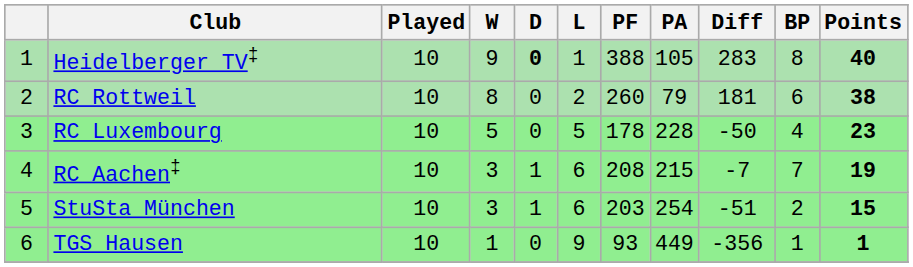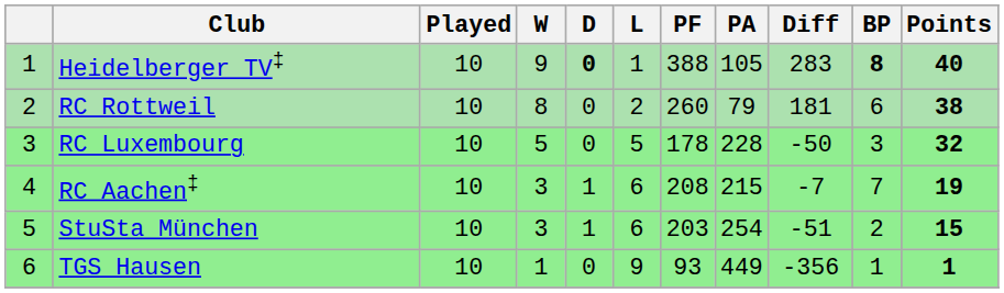Heidelberger TV‡ | BP: normal -> bold
RC Luxembourg | BP: 4 -> 3
RC Luxembourg | Points: 23 -> 32
